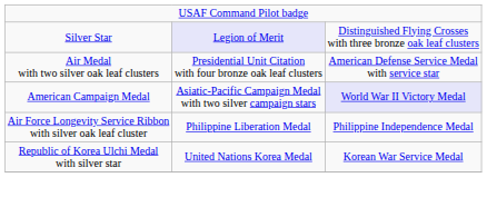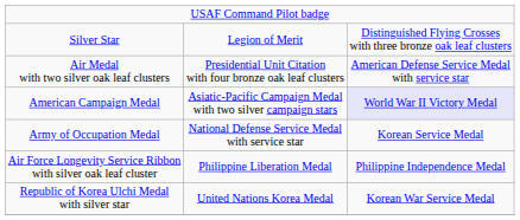Silver Star | column 2: lavender background -> no background
+ row: Army of Occupation Medal | National Defense Service Medal with service star | Korean Service Medal
